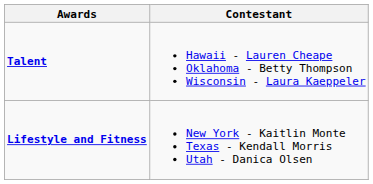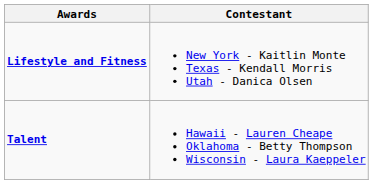rows swapped: Lifestyle and Fitness <-> Talent
